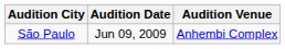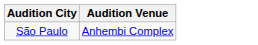- column: Audition Date | Jun 09, 2009
